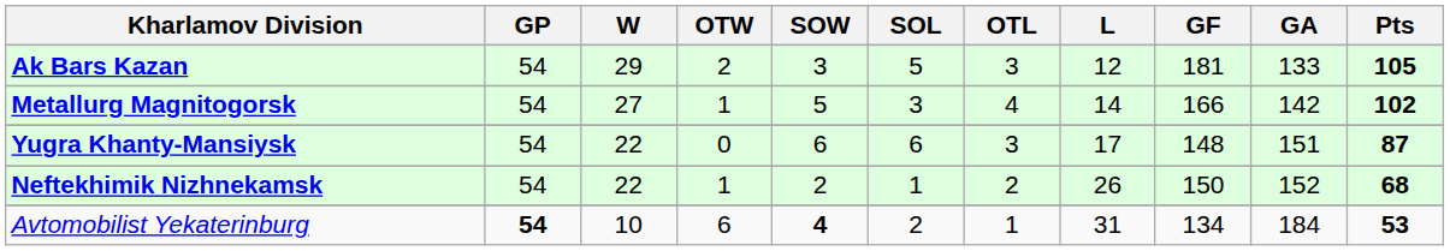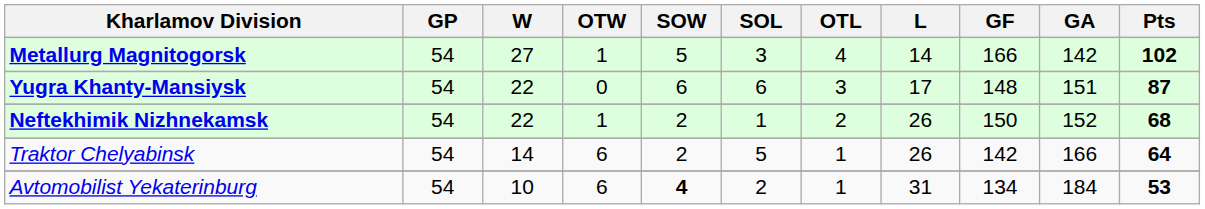- row: Ak Bars Kazan | 54 | 29 | 2 | 3 | 5 | 3 | 12 | 181 | 133 | 105
+ row: Traktor Chelyabinsk | 54 | 14 | 6 | 2 | 5 | 1 | 26 | 142 | 166 | 64
Avtomobilist Yekaterinburg | GP: bold -> normal
